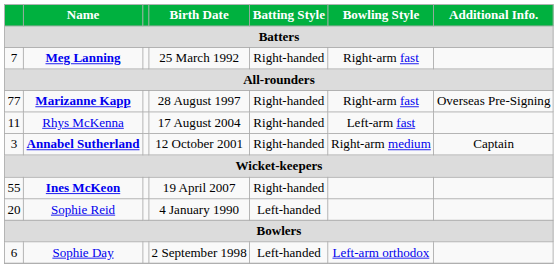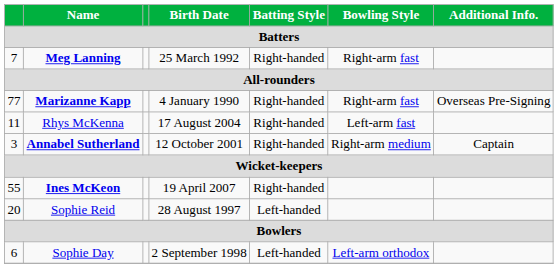Marizanne Kapp | Birth Date: 28 August 1997 -> 4 January 1990
Sophie Reid | Birth Date: 4 January 1990 -> 28 August 1997
